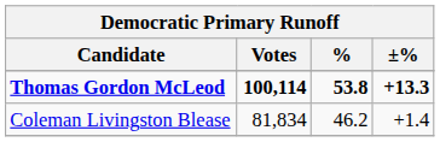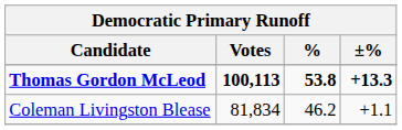Thomas Gordon McLeod | Votes: 100,114 -> 100,113
Coleman Livingston Blease | ±%: +1.4 -> +1.1
